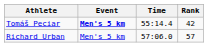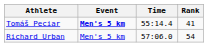Tomáš Peciar | Rank: 42 -> 41
Richard Urban | Rank: 57 -> 54
